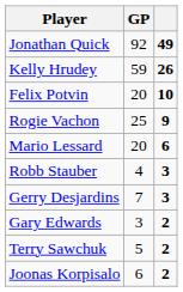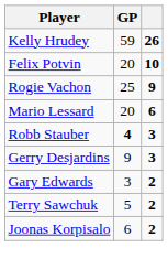- row: Jonathan Quick | 92 | 49
Robb Stauber | GP: normal -> bold
Gerry Desjardins | GP: 7 -> 9
